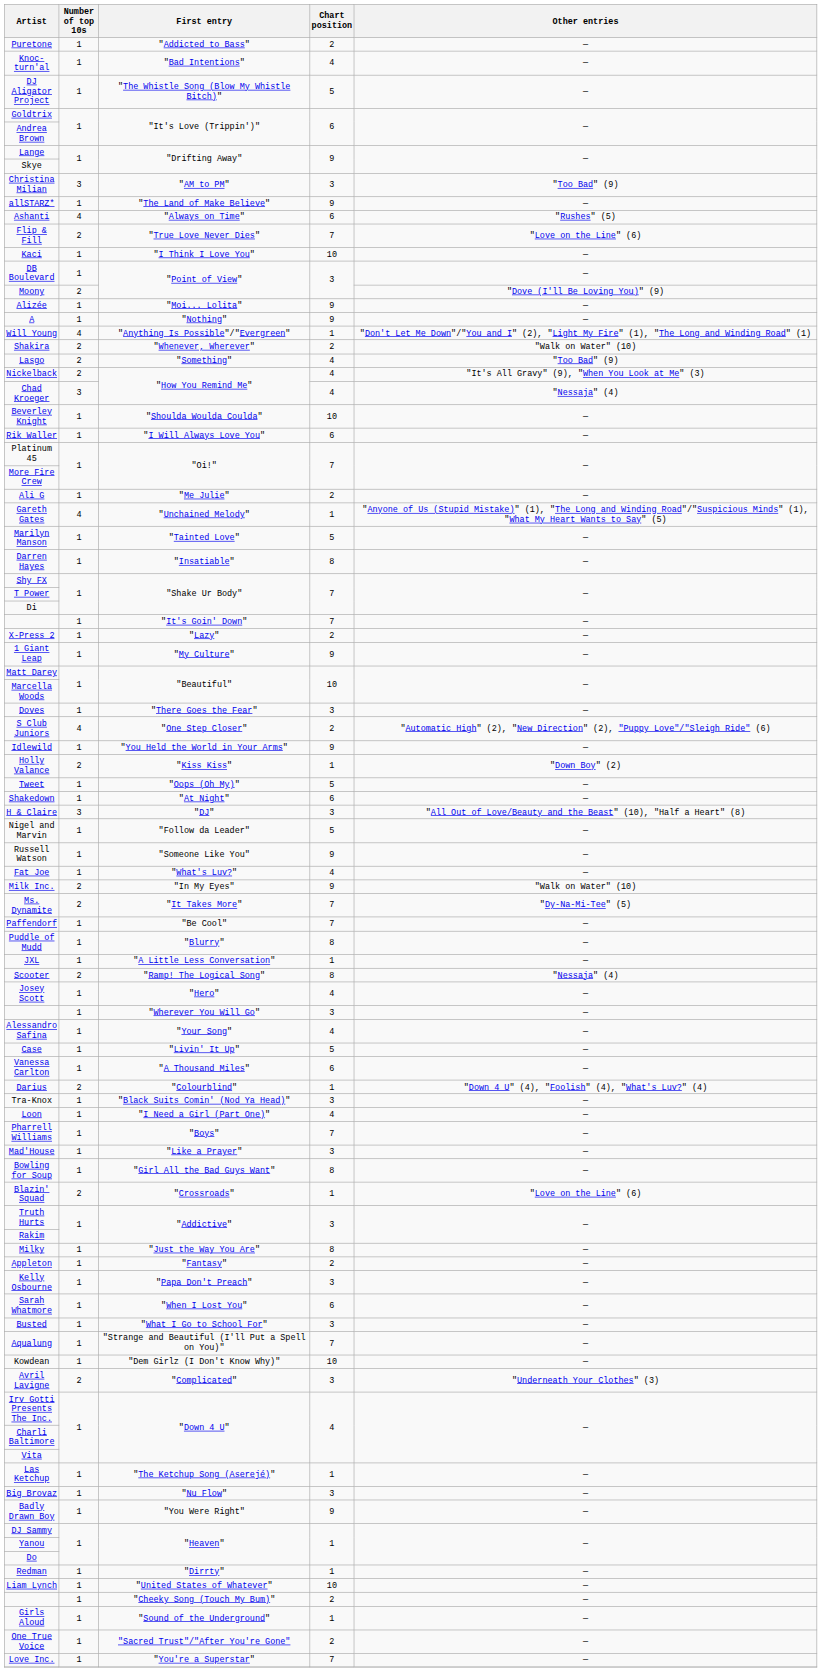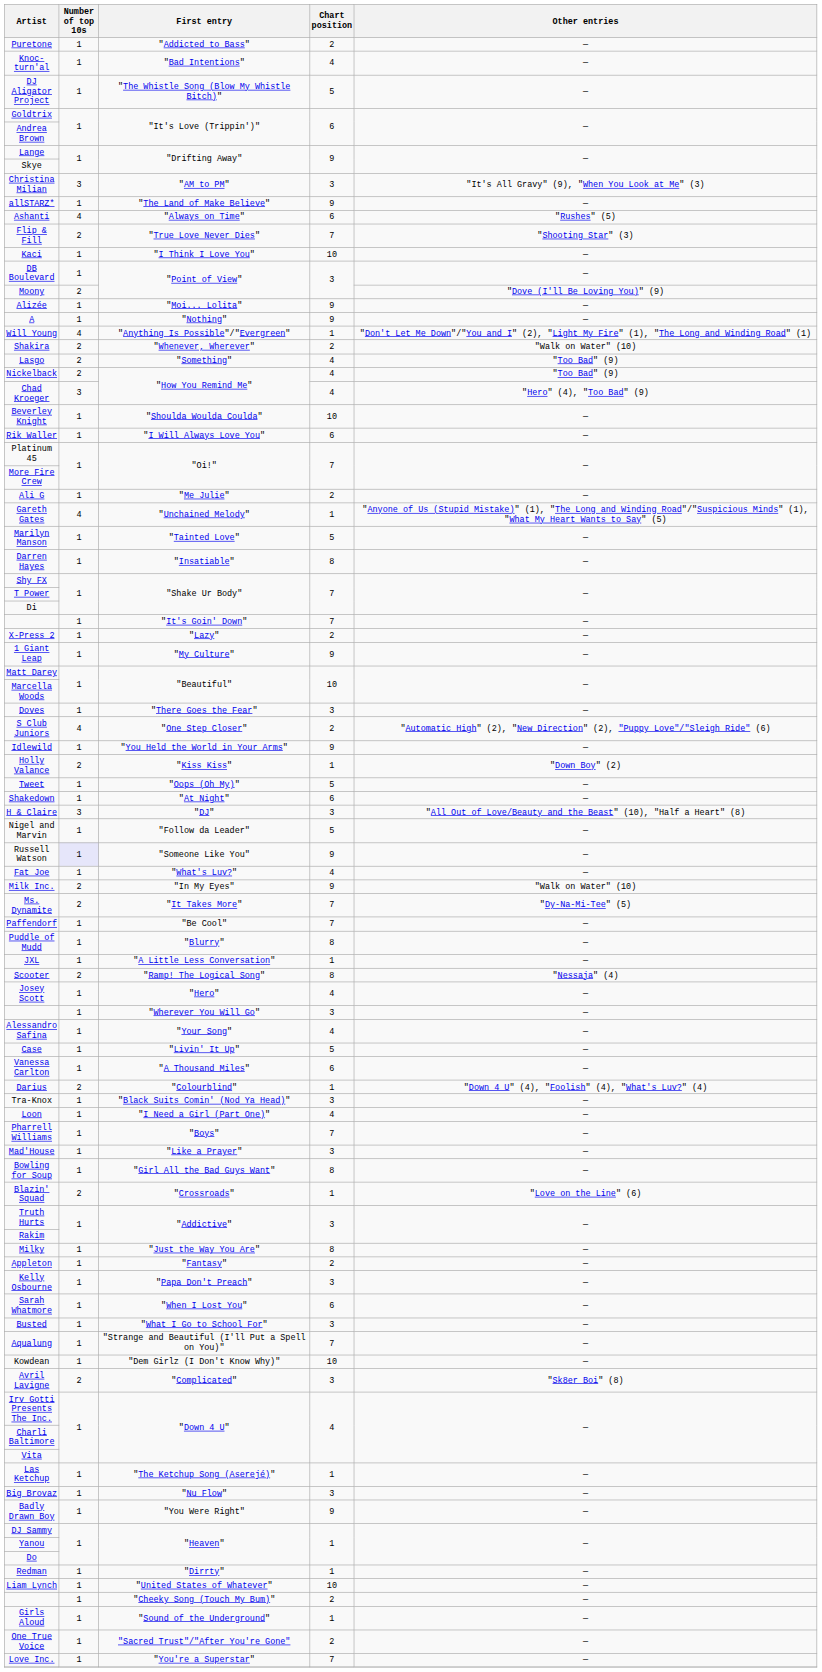Christina Milian | Other entries: "Too Bad" (9) -> "It's All Gravy" (9), "When You Look at Me" (3)
Flip & Fill | Other entries: "Love on the Line" (6) -> "Shooting Star" (3)
Nickelback | Other entries: "It's All Gravy" (9), "When You Look at Me" (3) -> "Too Bad" (9)
Chad Kroeger | Other entries: "Nessaja" (4) -> "Hero" (4), "Too Bad" (9)
Russell Watson | Number of top 10s: no background -> lavender background
Avril Lavigne | Other entries: "Underneath Your Clothes" (3) -> "Sk8er Boi" (8)
